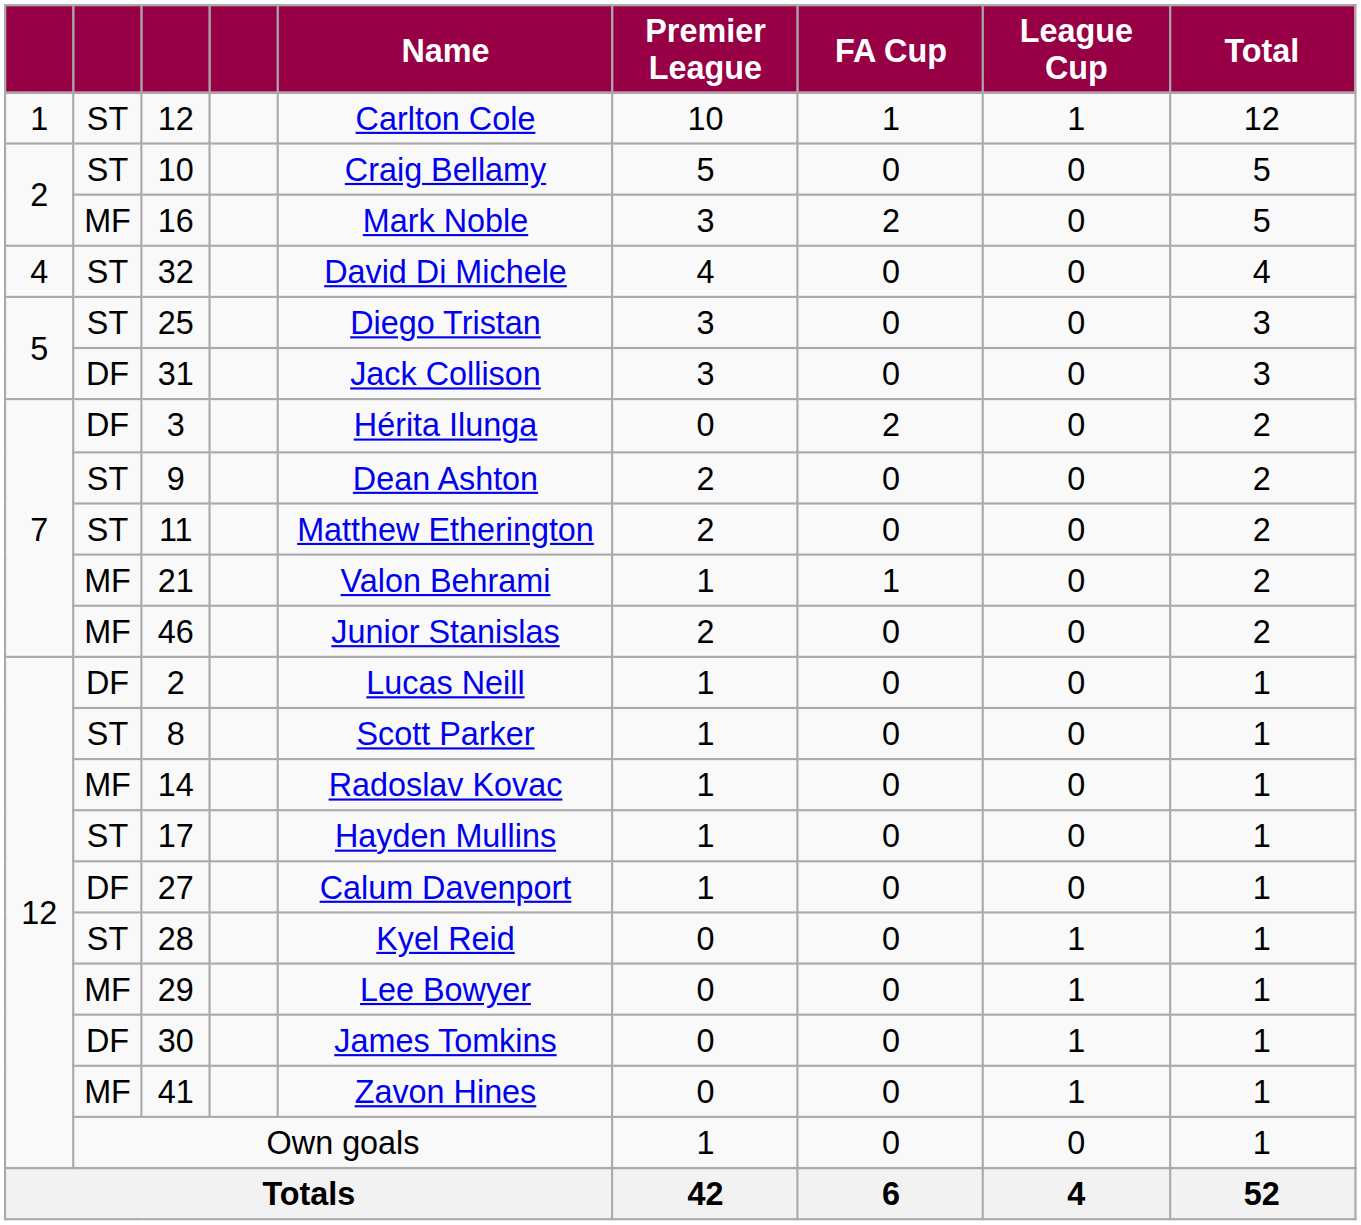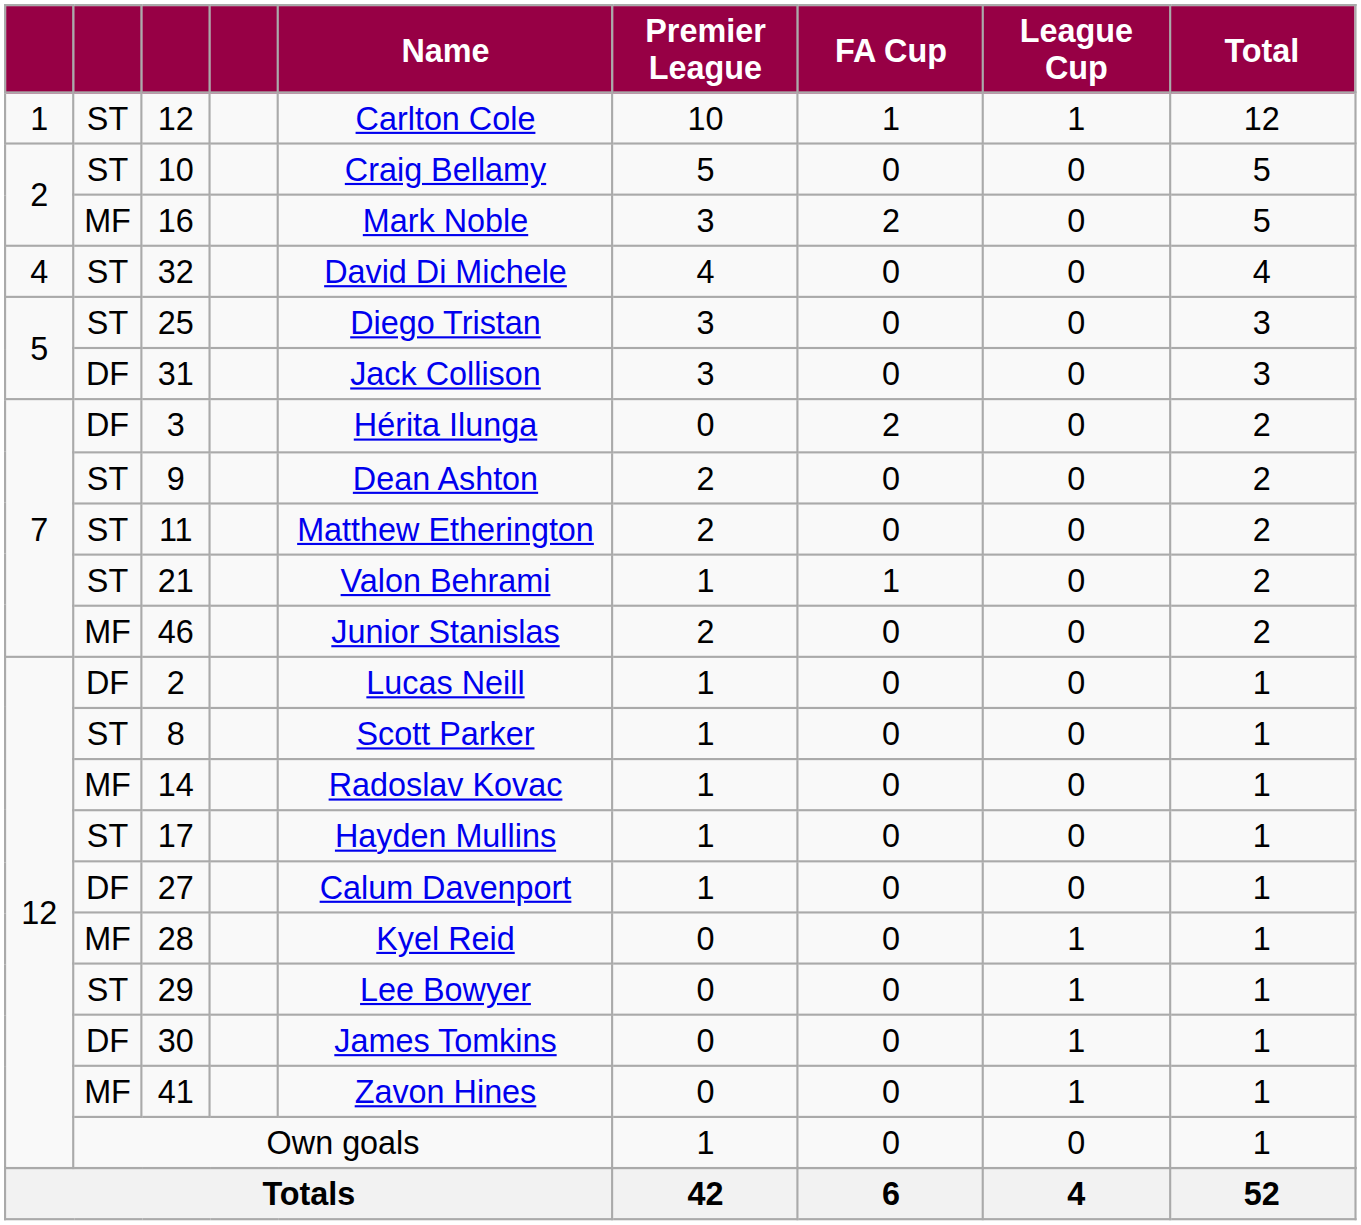21 | column 2: MF -> ST
28 | column 2: ST -> MF
29 | column 2: MF -> ST
